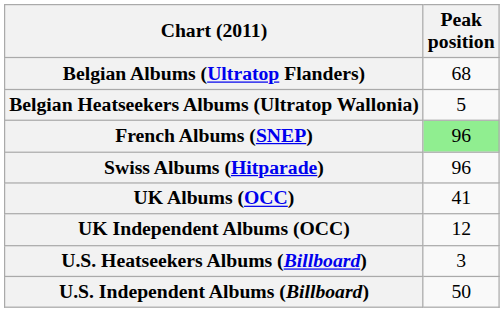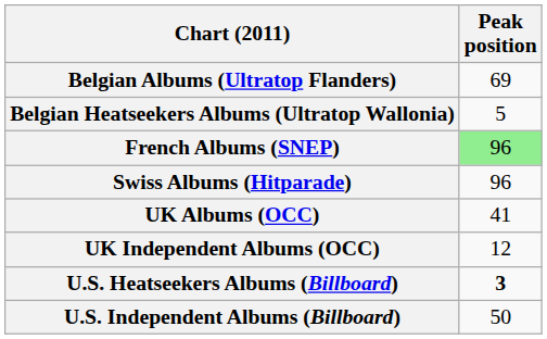Belgian Albums (Ultratop Flanders) | Peak position: 68 -> 69
U.S. Heatseekers Albums (Billboard) | Peak position: normal -> bold
